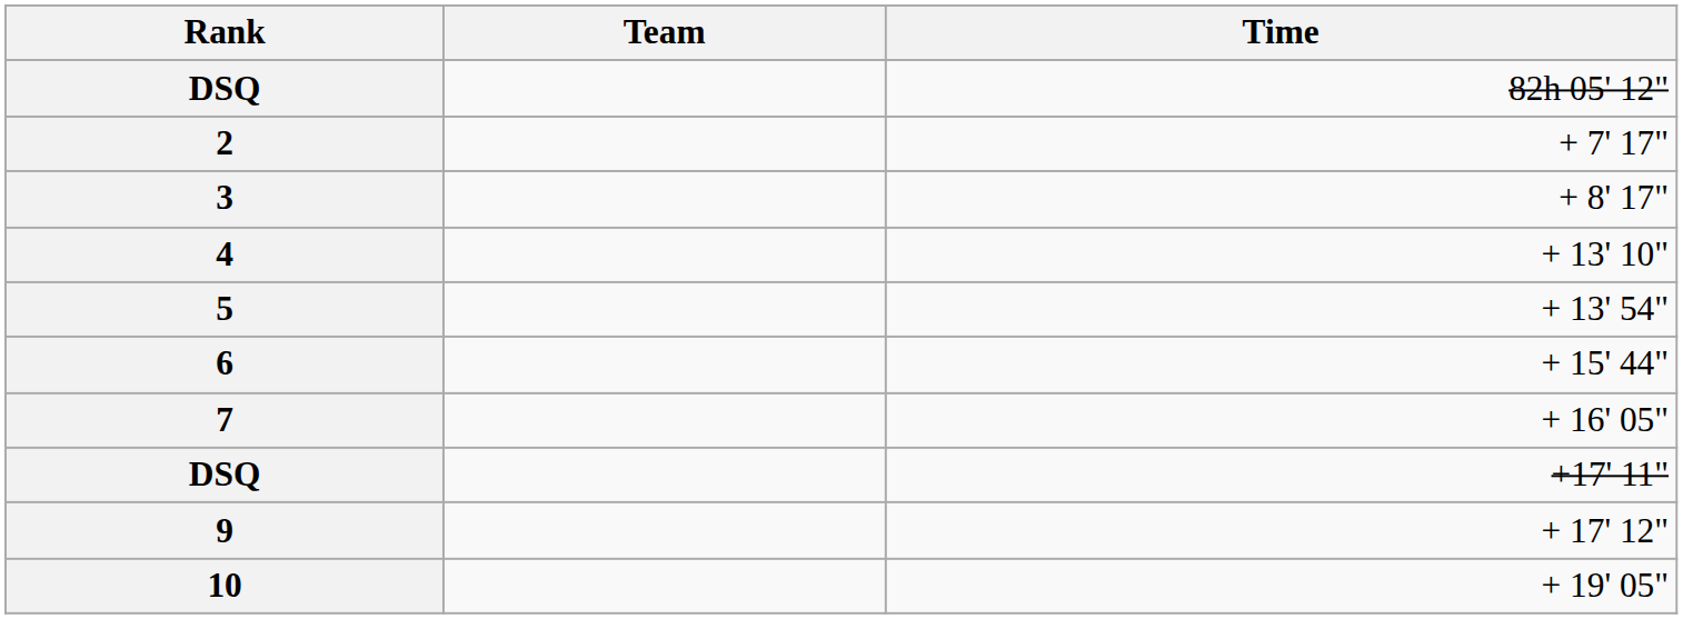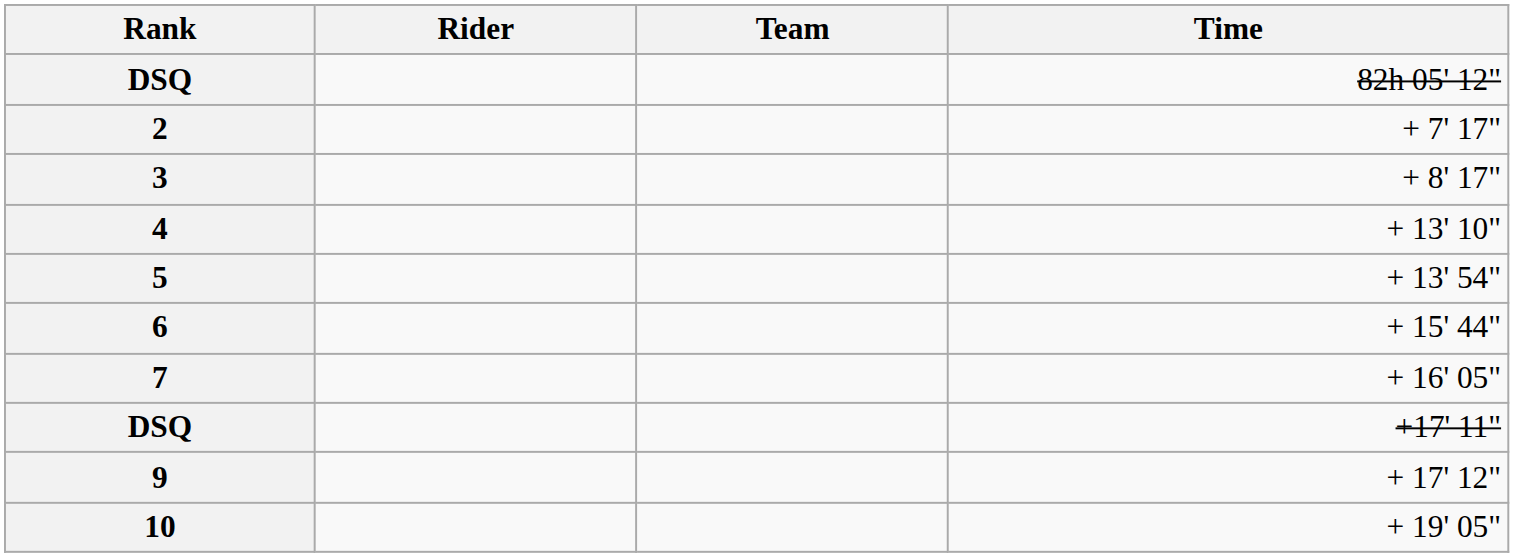+ column: Rider
